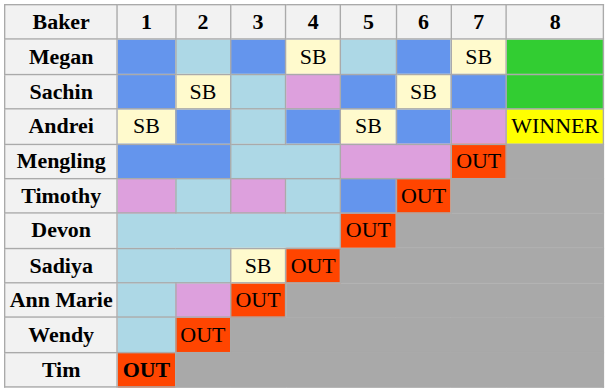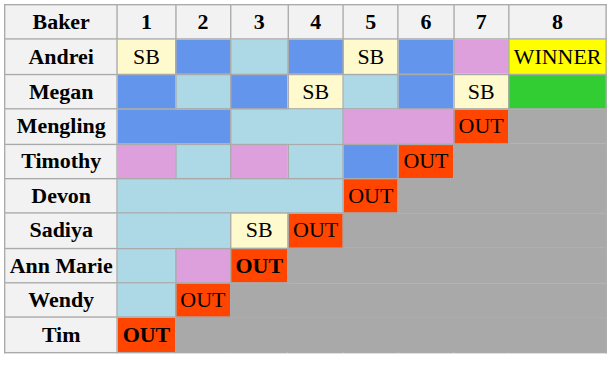rows swapped: Andrei <-> Megan
- row: Sachin | SB | SB
Ann Marie | 3: normal -> bold
